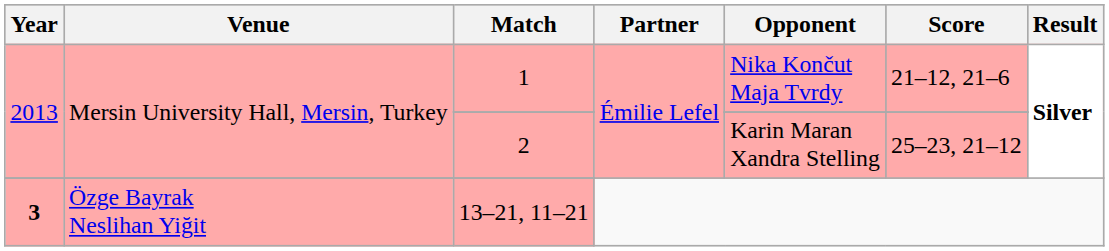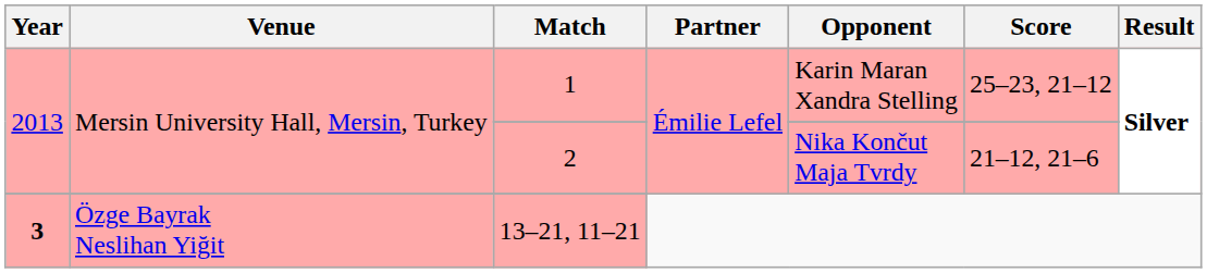1 | Opponent: Nika Končut Maja Tvrdy -> Karin Maran Xandra Stelling
1 | Score: 21–12, 21–6 -> 25–23, 21–12
2 | Opponent: Karin Maran Xandra Stelling -> Nika Končut Maja Tvrdy
2 | Score: 25–23, 21–12 -> 21–12, 21–6
